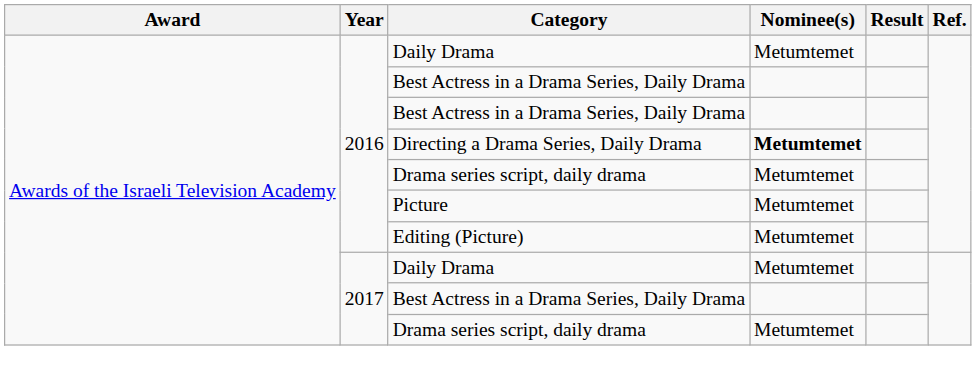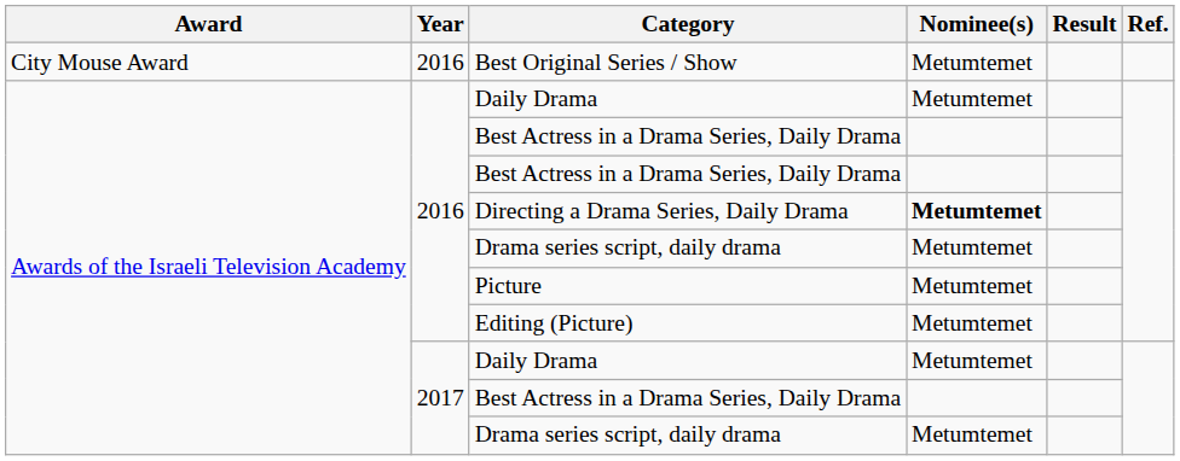+ row: City Mouse Award | 2016 | Best Original Series / Show | Metumtemet
